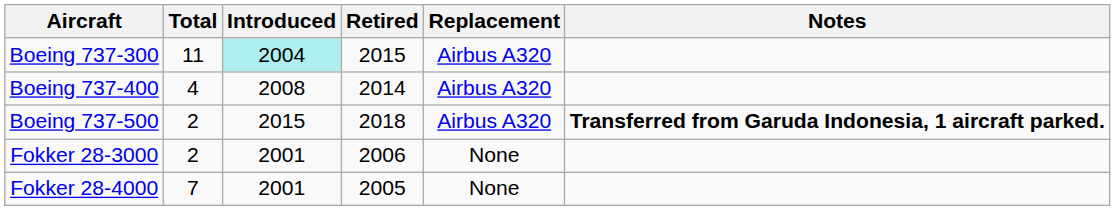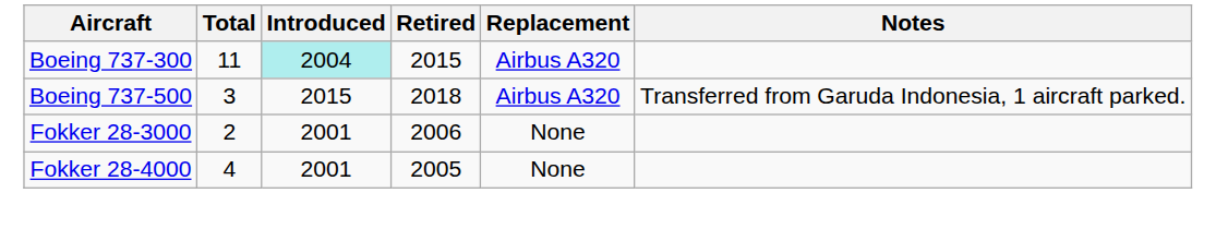- row: Boeing 737-400 | 4 | 2008 | 2014 | Airbus A320
Boeing 737-500 | Total: 2 -> 3
Boeing 737-500 | Notes: bold -> normal
Fokker 28-4000 | Total: 7 -> 4
